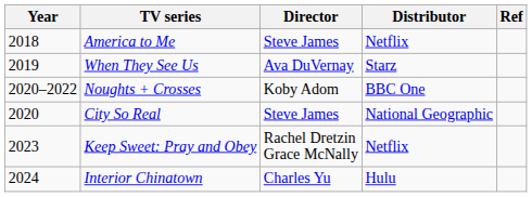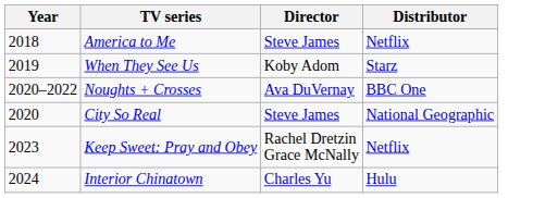- column: Ref
When They See Us | Director: Ava DuVernay -> Koby Adom
Noughts + Crosses | Director: Koby Adom -> Ava DuVernay
